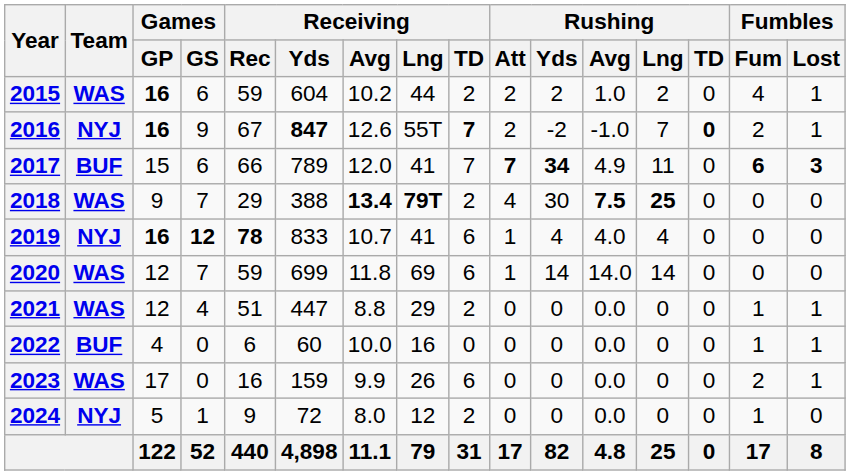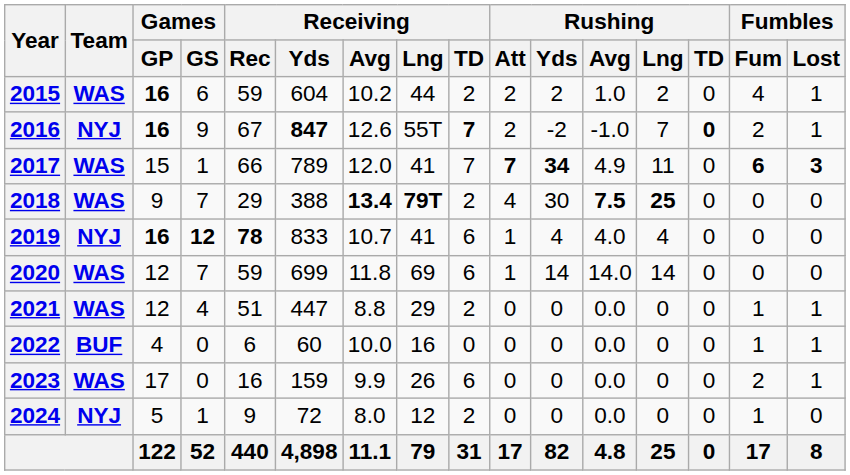2017 | Team: BUF -> WAS
2017 | Games / GS: 6 -> 1
